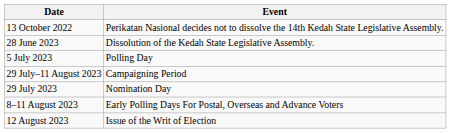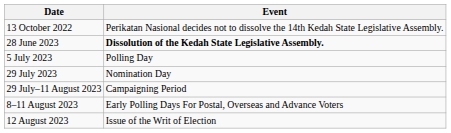28 June 2023 | Event: normal -> bold
rows swapped: 29 July 2023 <-> 29 July–11 August 2023
